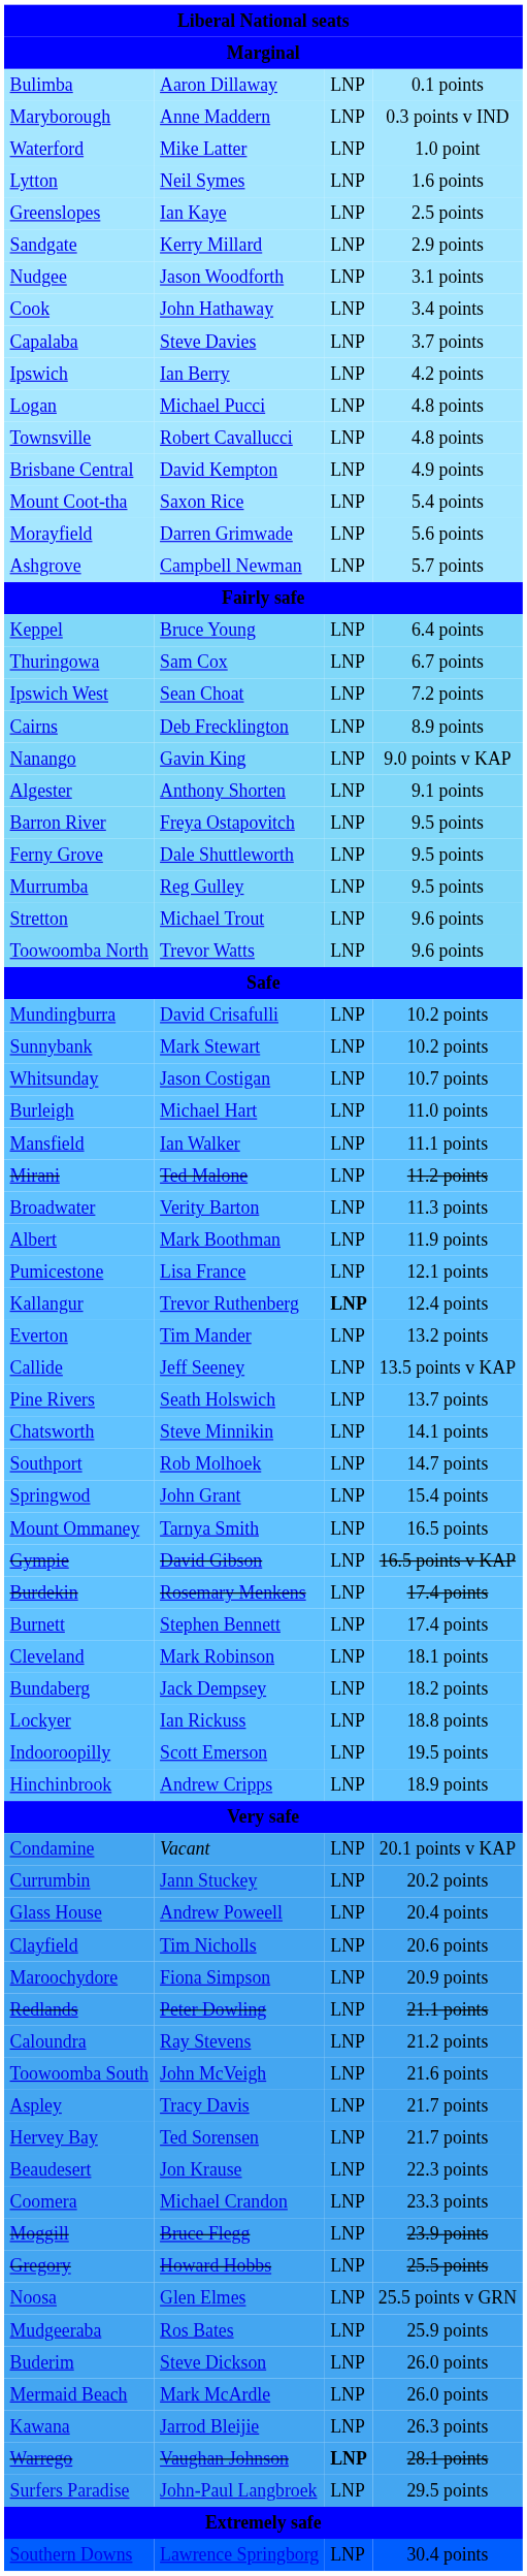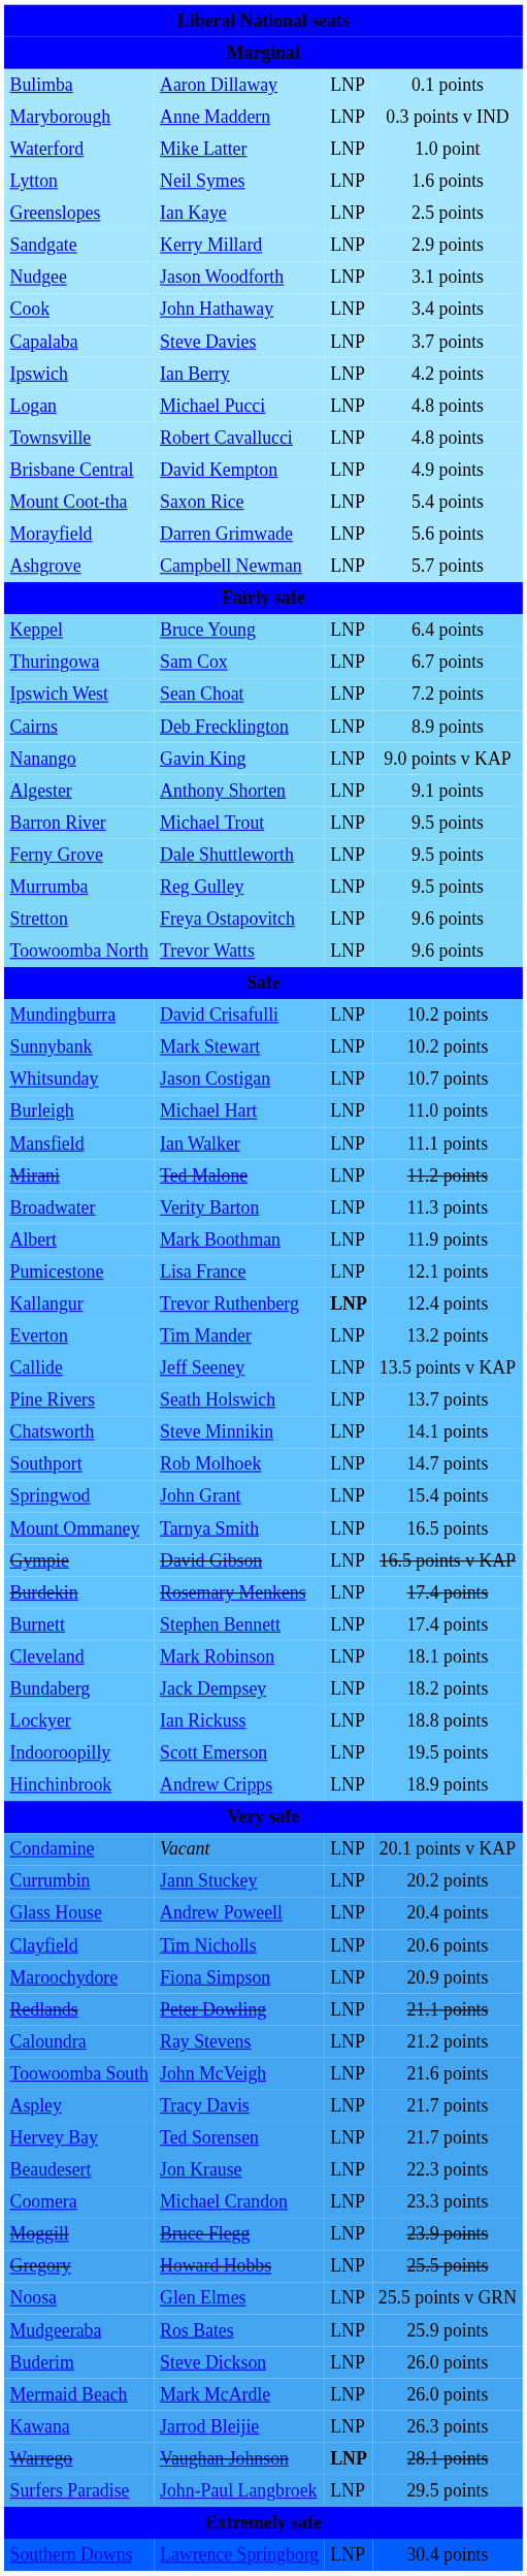Barron River | column 2: Freya Ostapovitch -> Michael Trout
Stretton | column 2: Michael Trout -> Freya Ostapovitch
